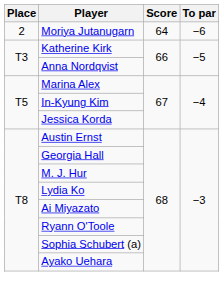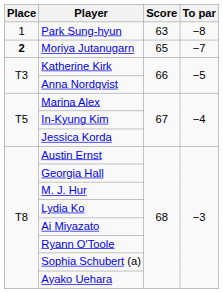+ row: 1 | Park Sung-hyun | 63 | −8
Moriya Jutanugarn | Place: normal -> bold
Moriya Jutanugarn | Score: 64 -> 65
Moriya Jutanugarn | To par: −6 -> −7
